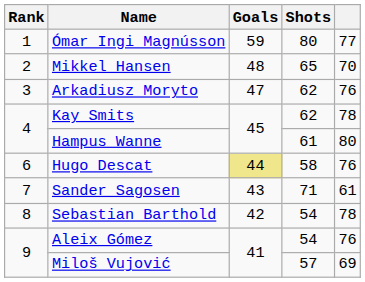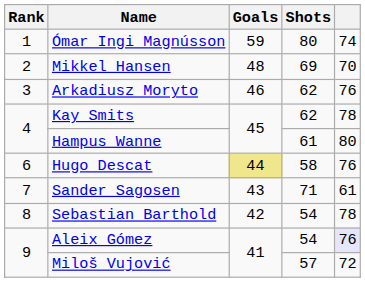Ómar Ingi Magnússon | column 5: 77 -> 74
Mikkel Hansen | Shots: 65 -> 69
Arkadiusz Moryto | Goals: 47 -> 46
Aleix Gómez | column 5: no background -> lavender background
Miloš Vujović | column 5: 69 -> 72
